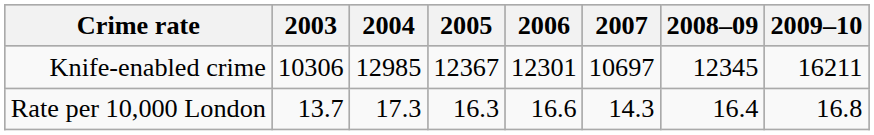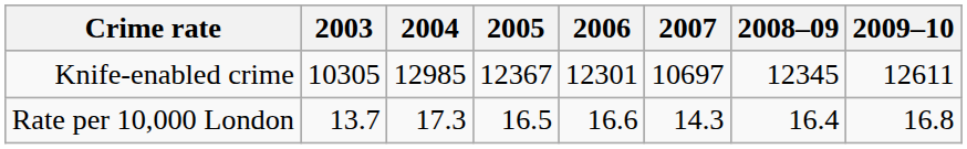Knife-enabled crime | 2003: 10306 -> 10305
Knife-enabled crime | 2009–10: 16211 -> 12611
Rate per 10,000 London | 2005: 16.3 -> 16.5
